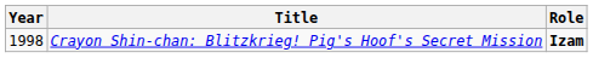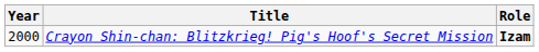Crayon Shin-chan: Blitzkrieg! Pig's Hoof's Secret Mission | Year: 1998 -> 2000
